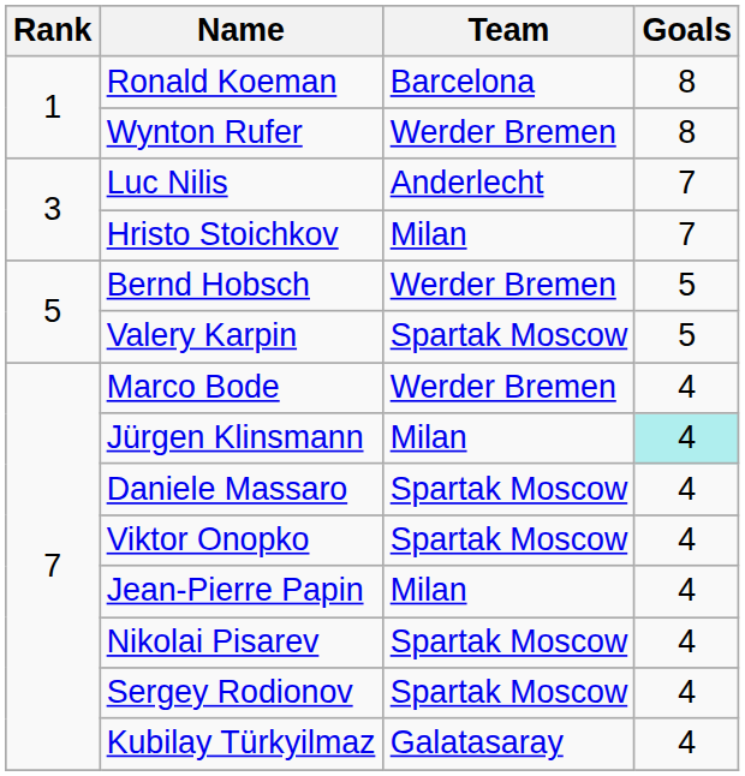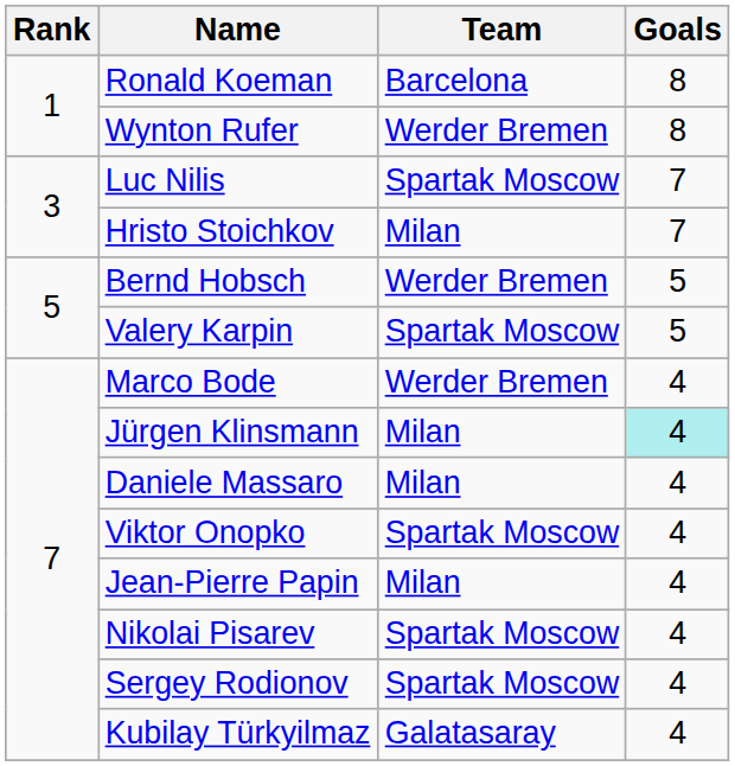Luc Nilis | Team: Anderlecht -> Spartak Moscow
Daniele Massaro | Team: Spartak Moscow -> Milan
